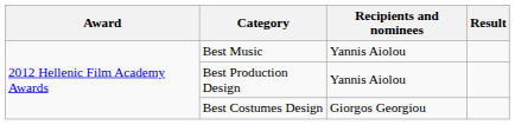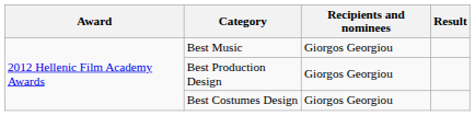Best Music | Recipients and nominees: Yannis Aiolou -> Giorgos Georgiou
Best Production Design | Recipients and nominees: Yannis Aiolou -> Giorgos Georgiou
